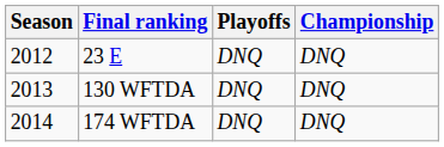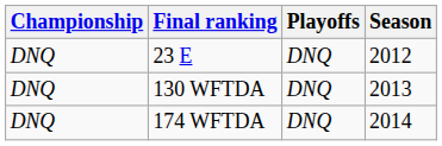columns swapped: Season <-> Championship
